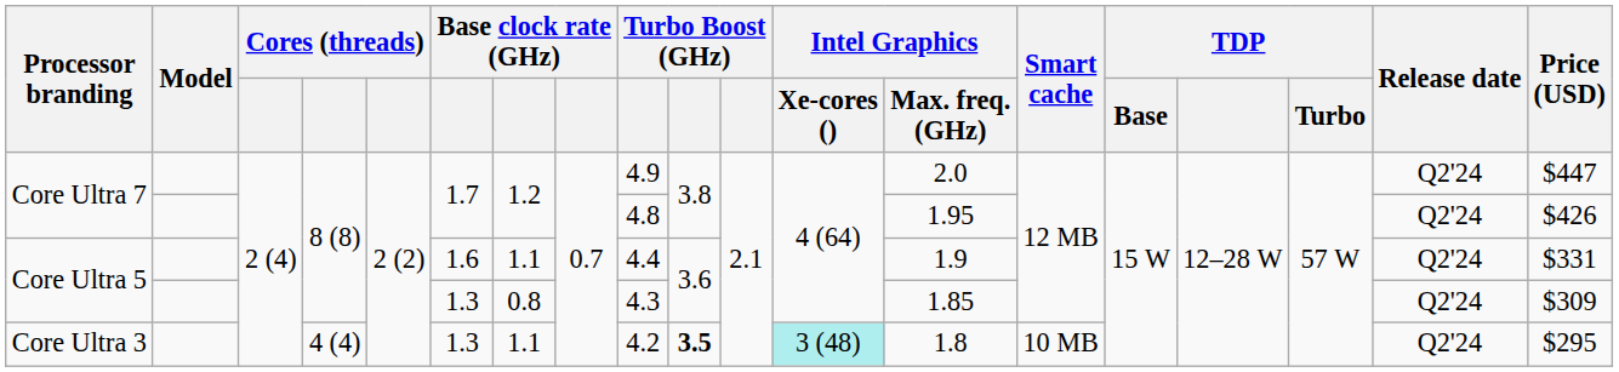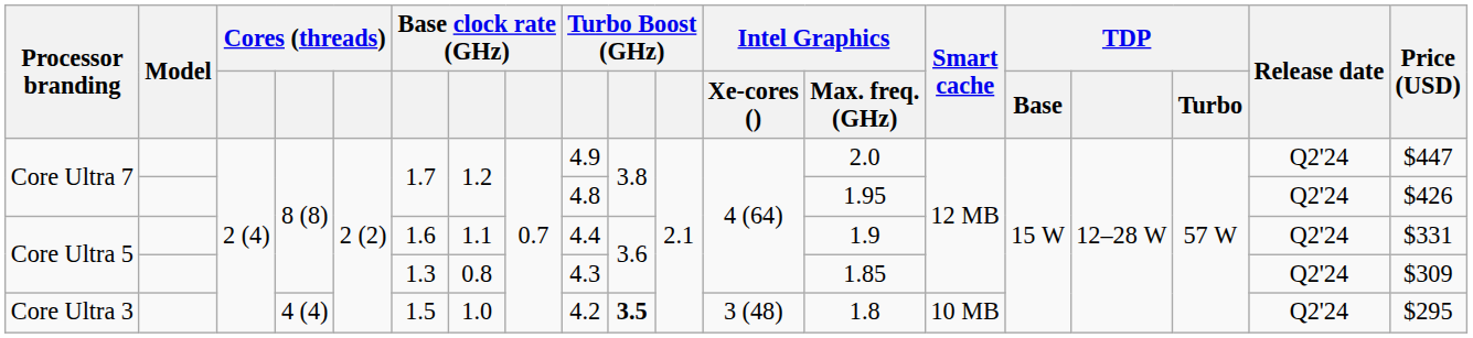Core Ultra 3 | column 6: 1.3 -> 1.5
Core Ultra 3 | column 7: 1.1 -> 1.0
Core Ultra 3 | Intel Graphics / Xe-cores (): paleturquoise background -> no background
